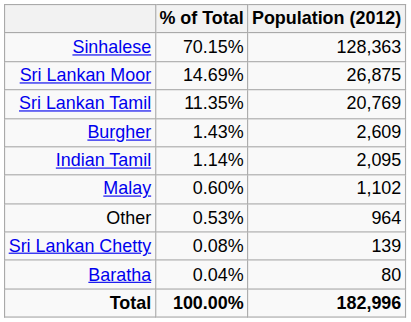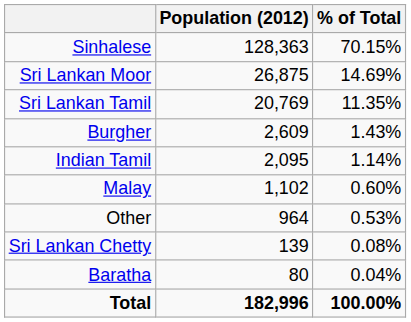columns swapped: Population (2012) <-> % of Total
